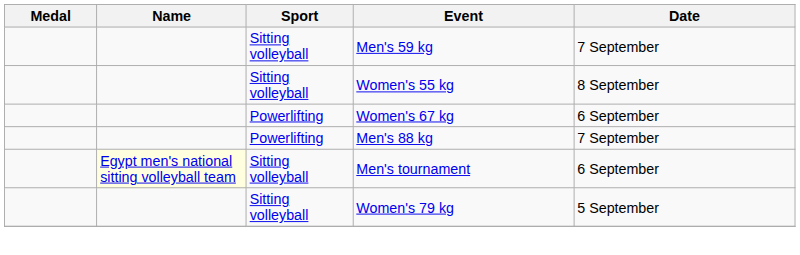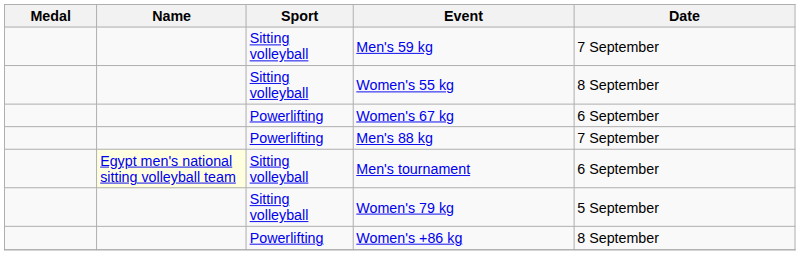+ row: Powerlifting | Women's +86 kg | 8 September
